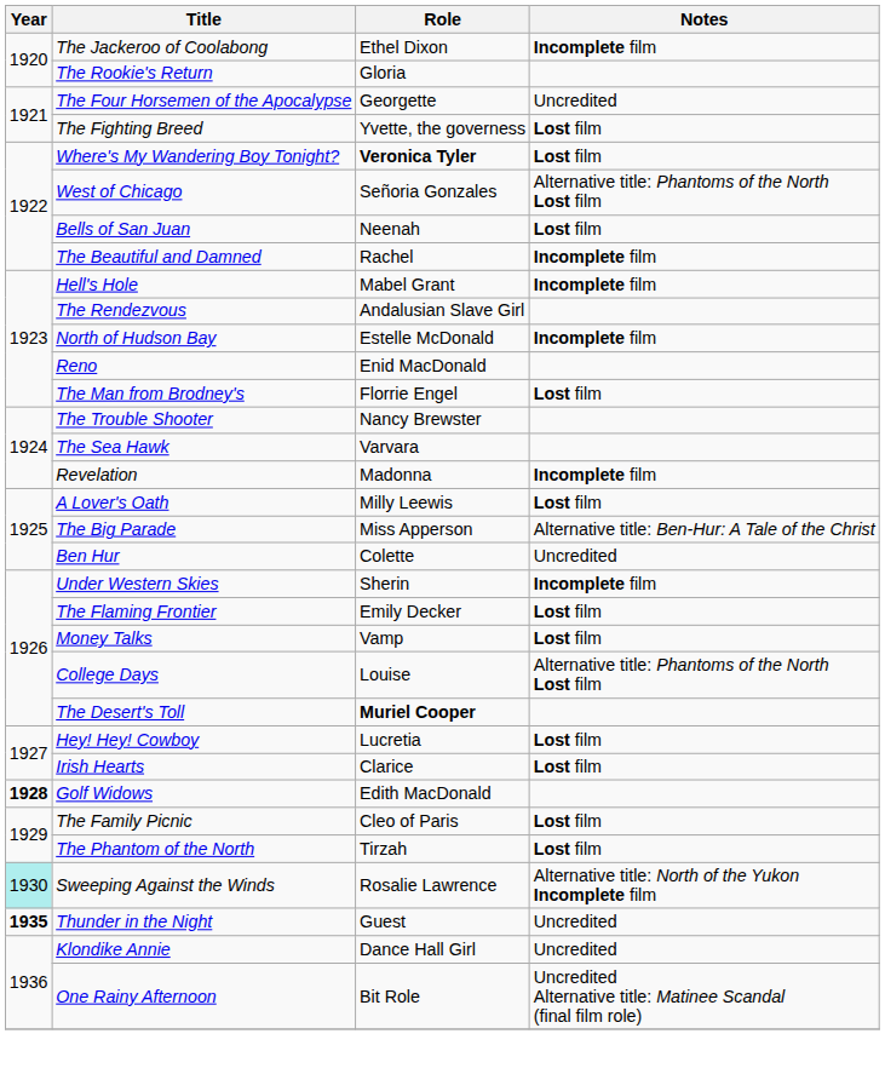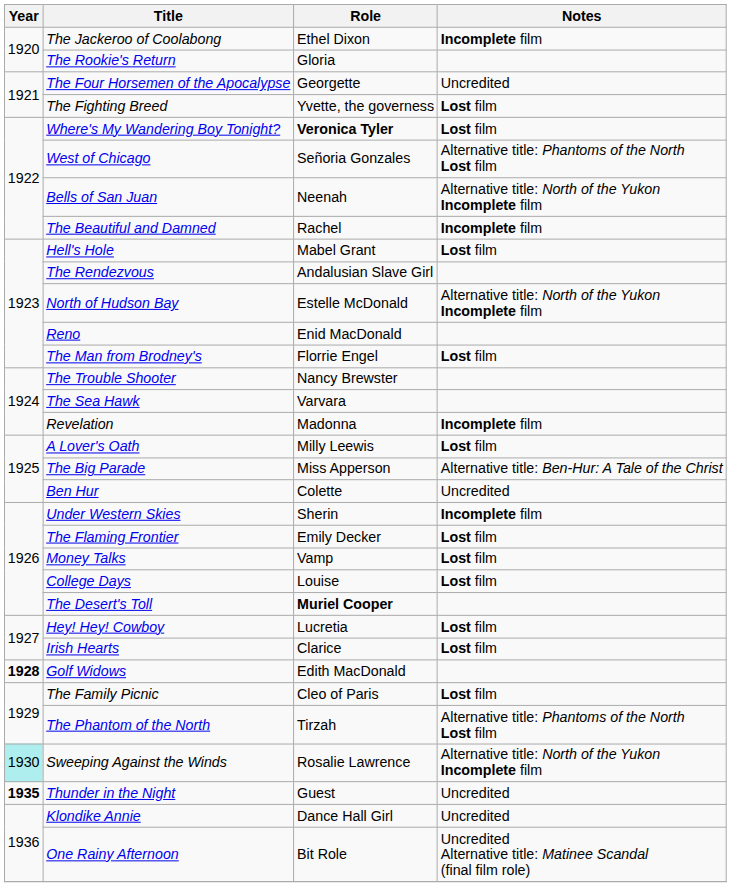Bells of San Juan | Notes: Lost film -> Alternative title: North of the Yukon Incomplete film
Hell's Hole | Notes: Incomplete film -> Lost film
North of Hudson Bay | Notes: Incomplete film -> Alternative title: North of the Yukon Incomplete film
College Days | Notes: Alternative title: Phantoms of the North Lost film -> Lost film
The Phantom of the North | Notes: Lost film -> Alternative title: Phantoms of the North Lost film
